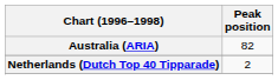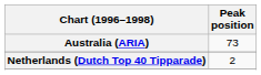Australia (ARIA) | Peak position: 82 -> 73
